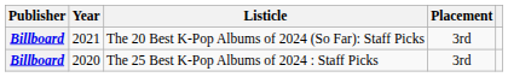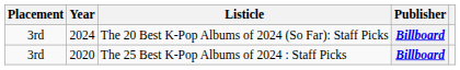columns swapped: Publisher <-> Placement
The 20 Best K-Pop Albums of 2024 (So Far): Staff Picks | Year: 2021 -> 2024
